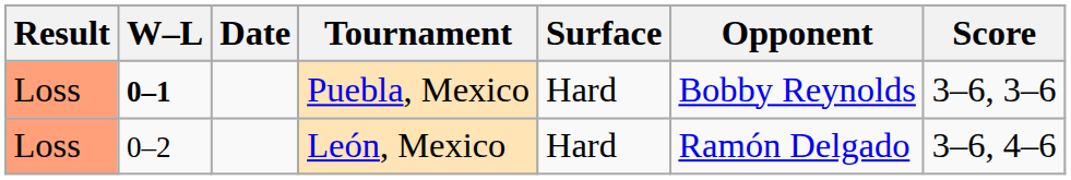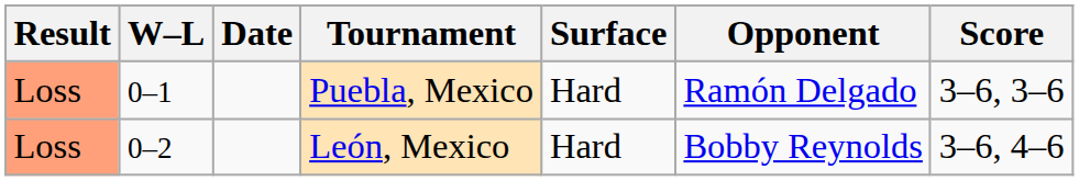Puebla, Mexico | W–L: bold -> normal
Puebla, Mexico | Opponent: Bobby Reynolds -> Ramón Delgado
León, Mexico | Opponent: Ramón Delgado -> Bobby Reynolds
